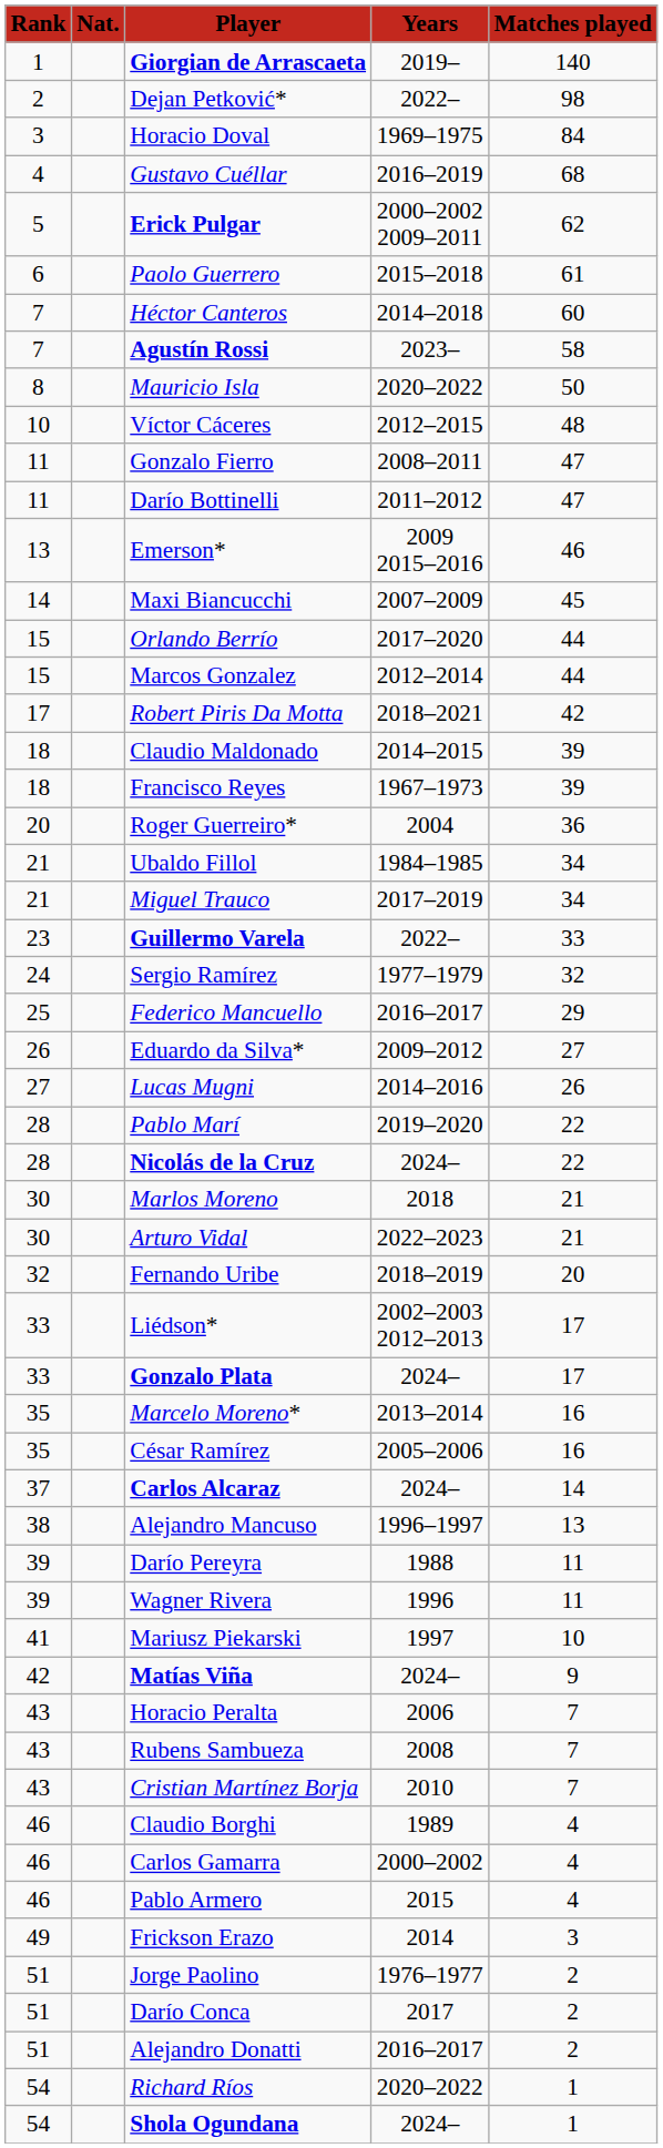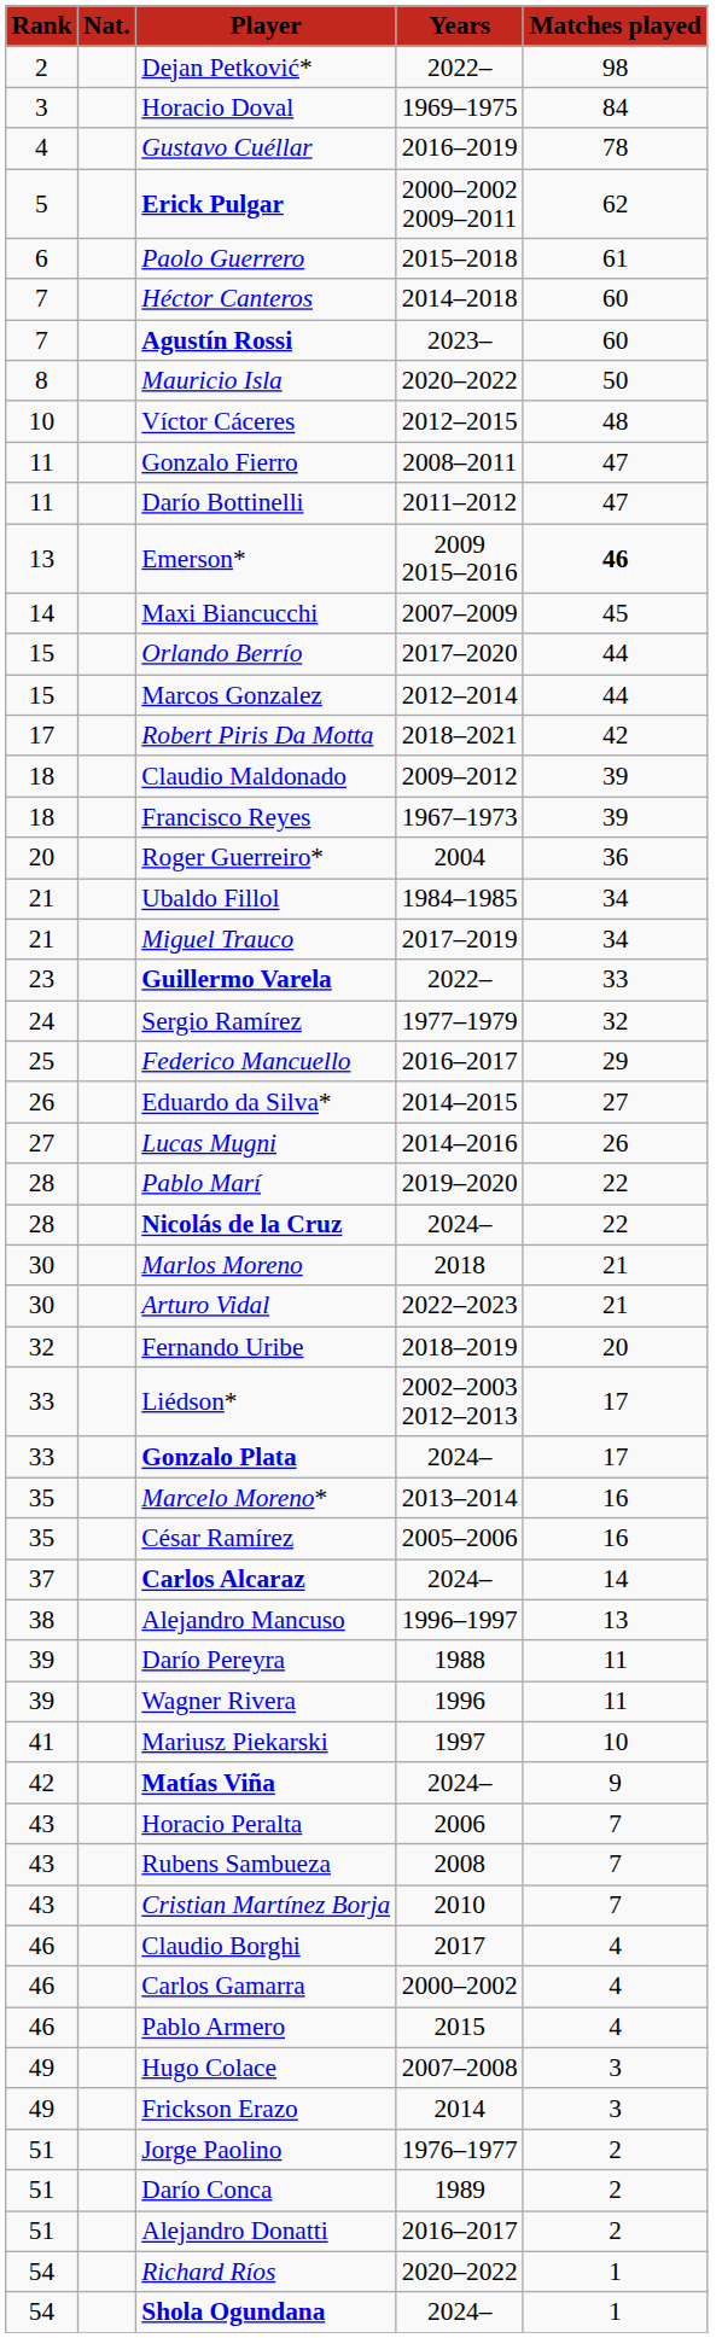- row: 1 | Giorgian de Arrascaeta | 2019– | 140
Gustavo Cuéllar | column 5: 68 -> 78
Agustín Rossi | column 5: 58 -> 60
Emerson* | column 5: normal -> bold
Claudio Maldonado | column 4: 2014–2015 -> 2009–2012
Eduardo da Silva* | column 4: 2009–2012 -> 2014–2015
Claudio Borghi | column 4: 1989 -> 2017
+ row: 49 | Hugo Colace | 2007–2008 | 3
Darío Conca | column 4: 2017 -> 1989
